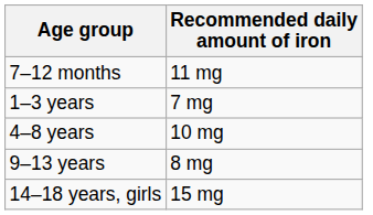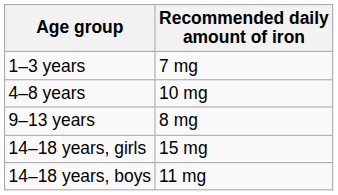- row: 7–12 months | 11 mg
+ row: 14–18 years, boys | 11 mg
